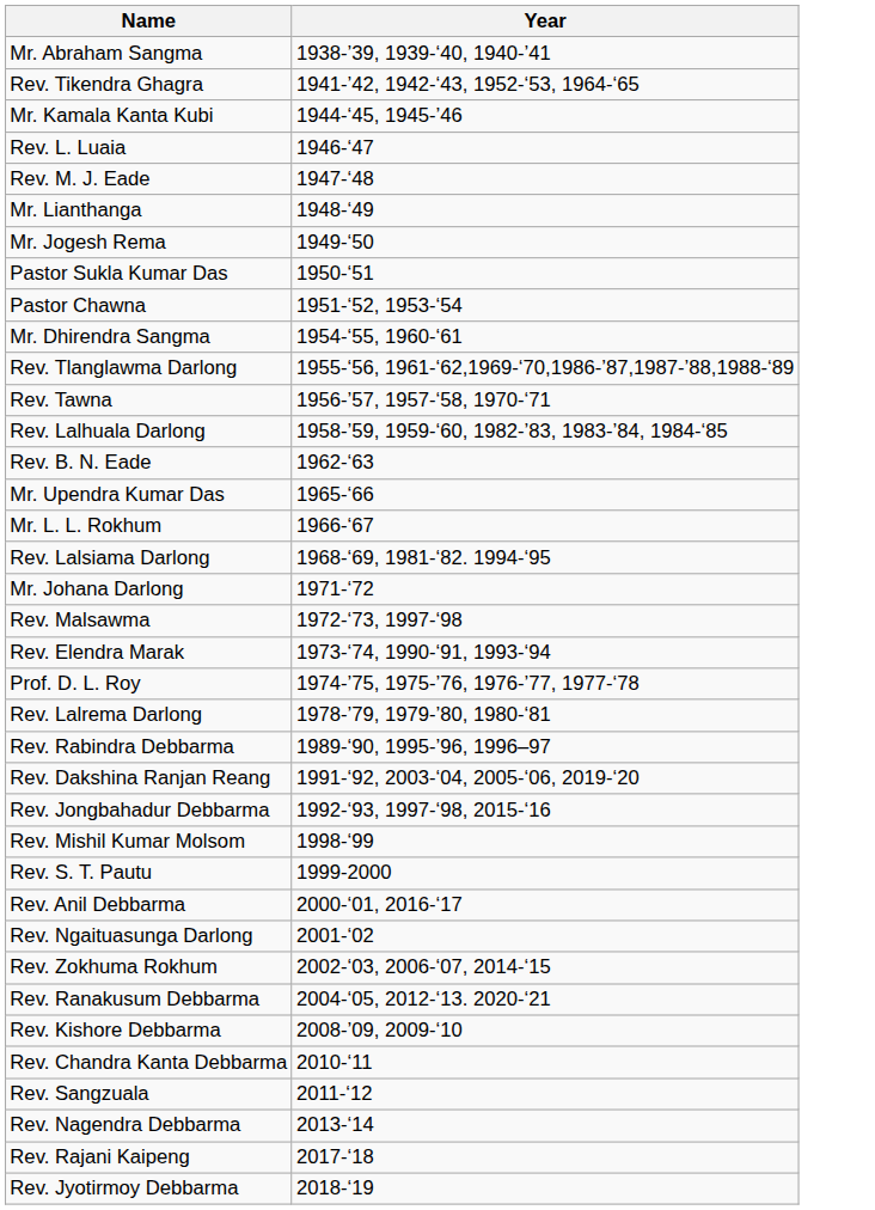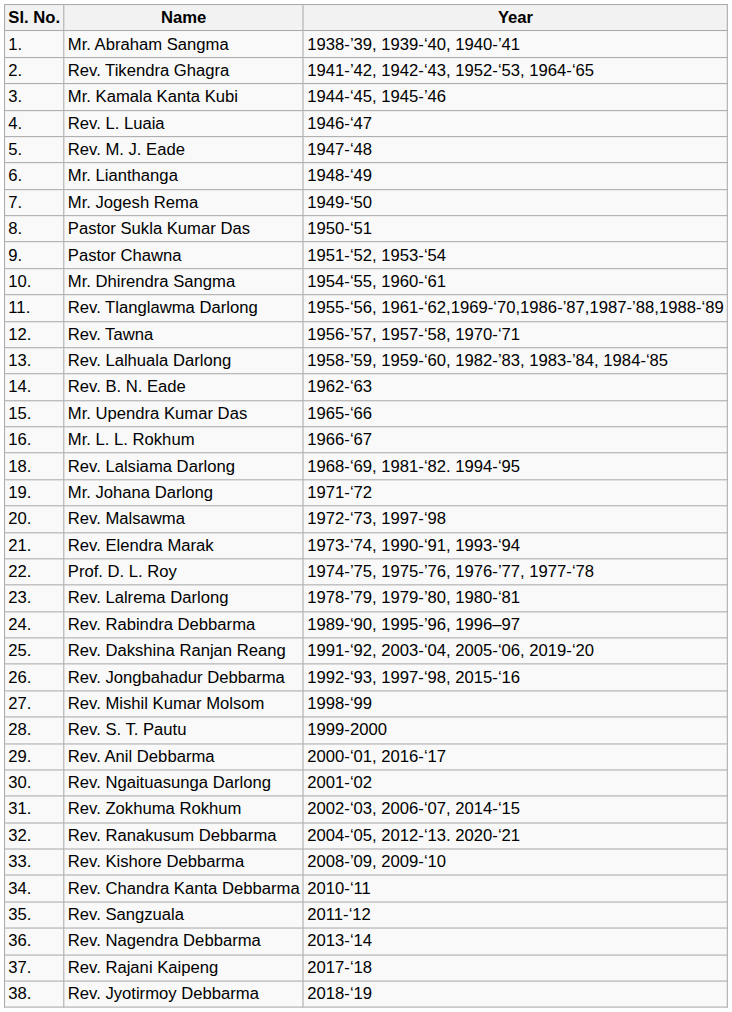+ column: Sl. No. | 1. | 2. | 3. | 4. | 5. | 6. | 7. | 8. | 9. | 10. | 11. | 12. | 13. | 14. | 15. | 16. | 18. | 19. | 20. | 21. | 22. | 23. | 24. | 25. | 26. | 27. | 28. | 29. | 30. | 31. | 32. | 33. | 34. | 35. | 36. | 37. | 38.
